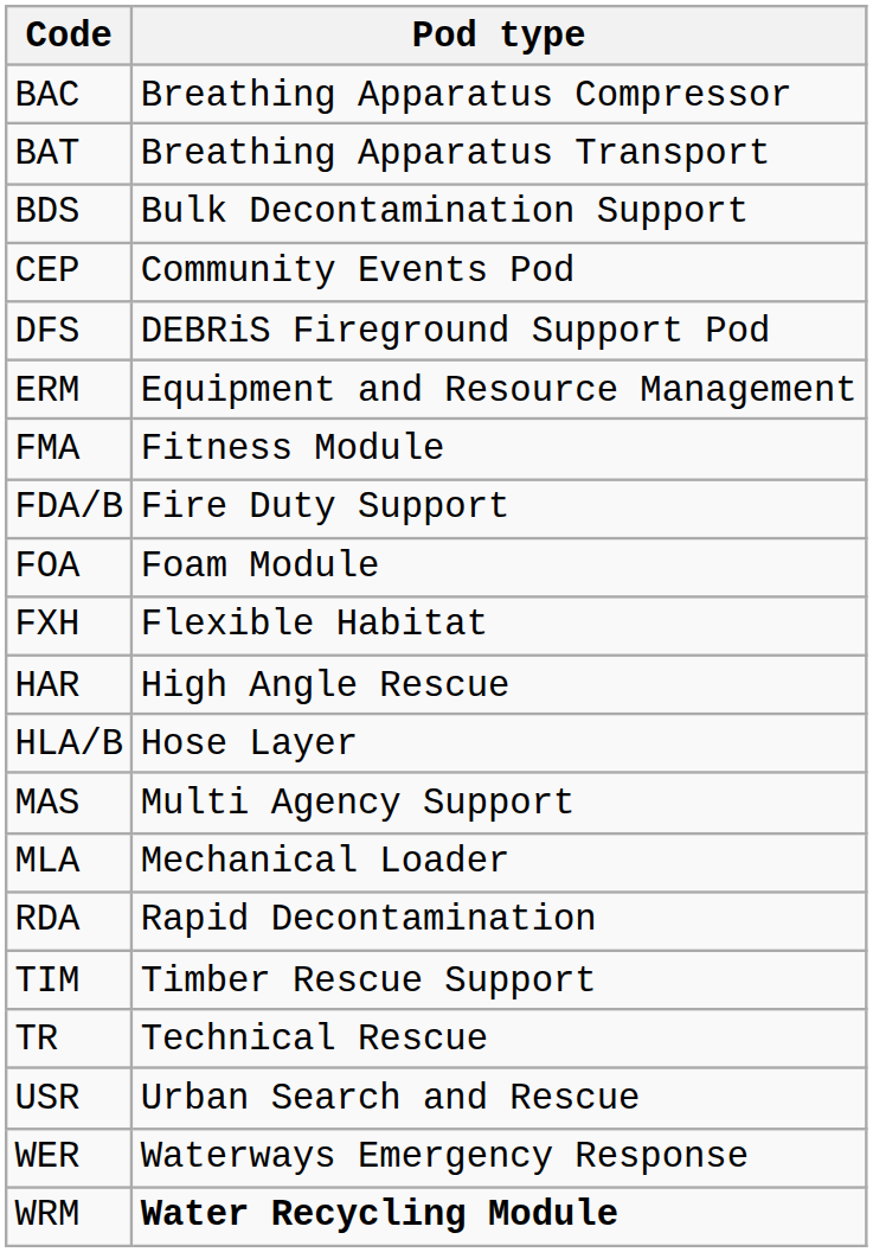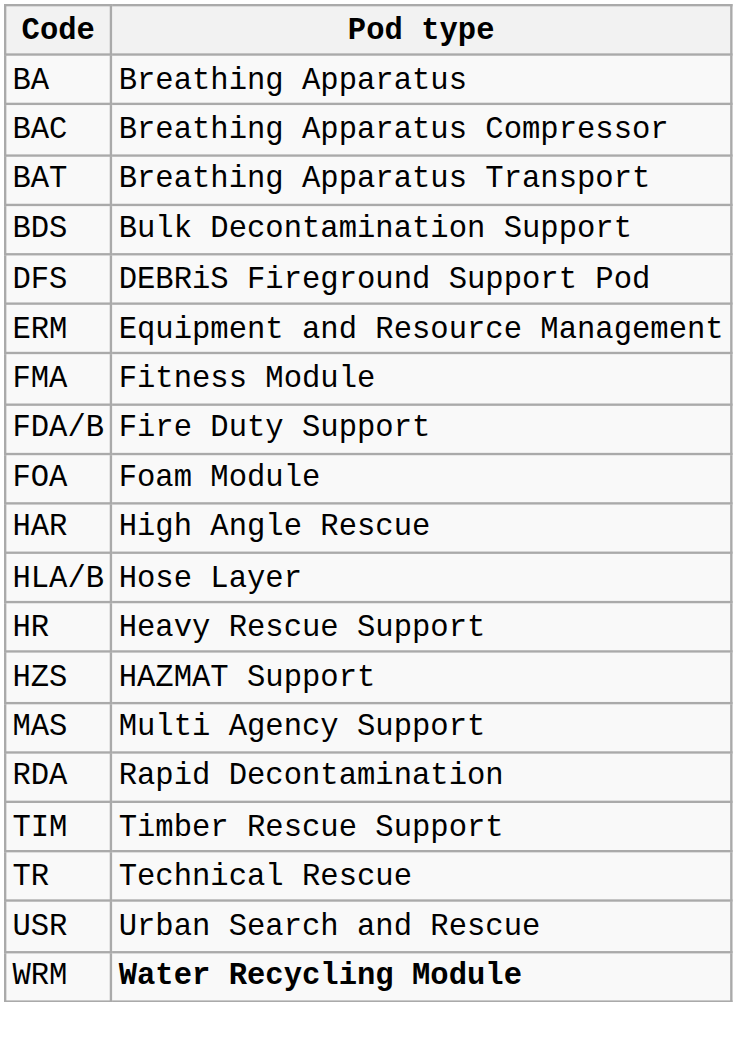+ row: BA | Breathing Apparatus
- row: CEP | Community Events Pod
- row: FXH | Flexible Habitat
+ row: HR | Heavy Rescue Support
+ row: HZS | HAZMAT Support
- row: MLA | Mechanical Loader
- row: WER | Waterways Emergency Response
